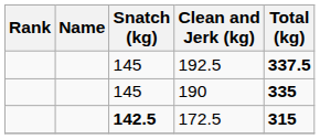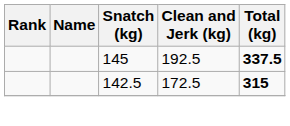- row: 145 | 190 | 335
172.5 | Snatch (kg): bold -> normal
